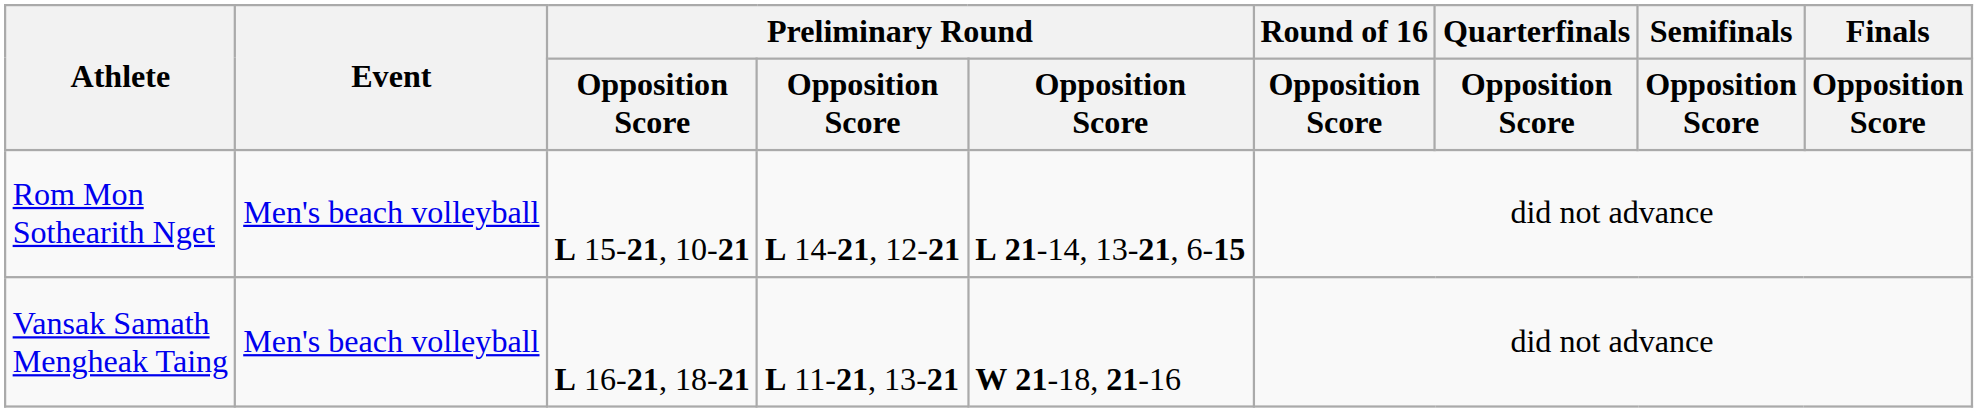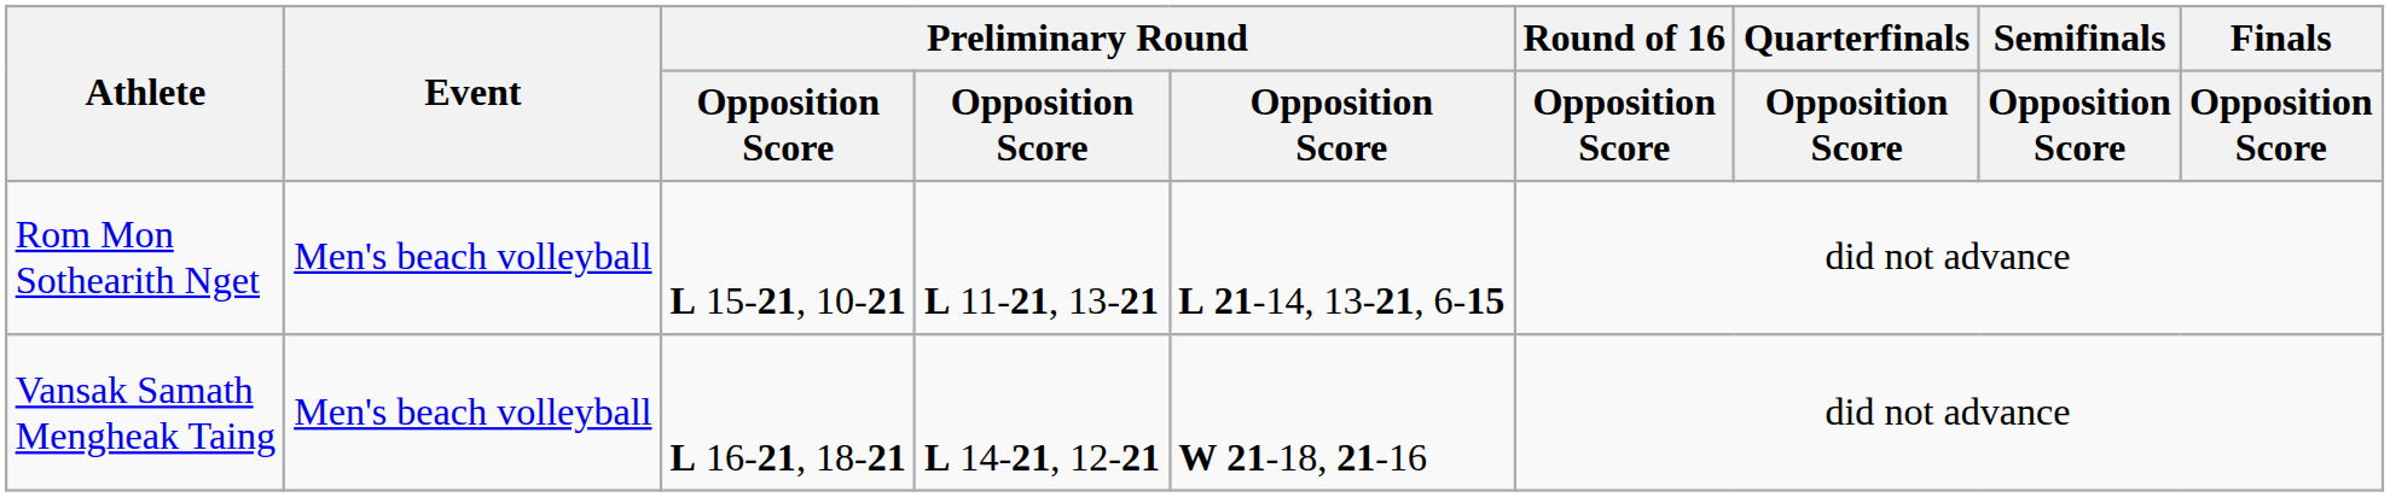Rom Mon Sothearith Nget | column 4: L 14-21, 12-21 -> L 11-21, 13-21
Vansak Samath Mengheak Taing | column 4: L 11-21, 13-21 -> L 14-21, 12-21
